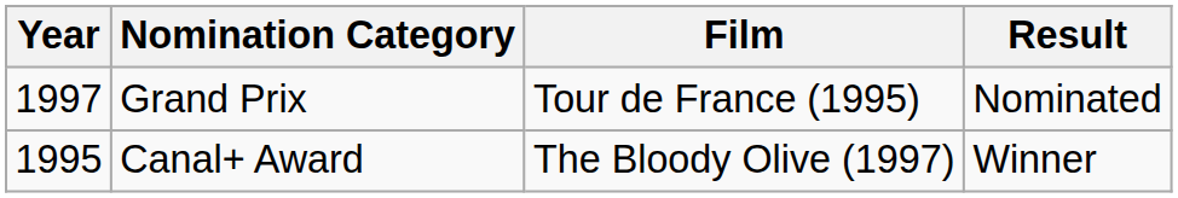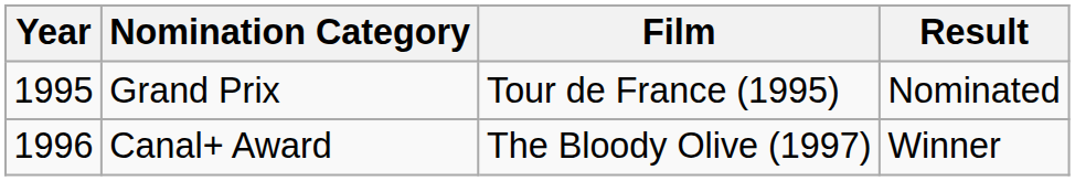Grand Prix | Year: 1997 -> 1995
Canal+ Award | Year: 1995 -> 1996
